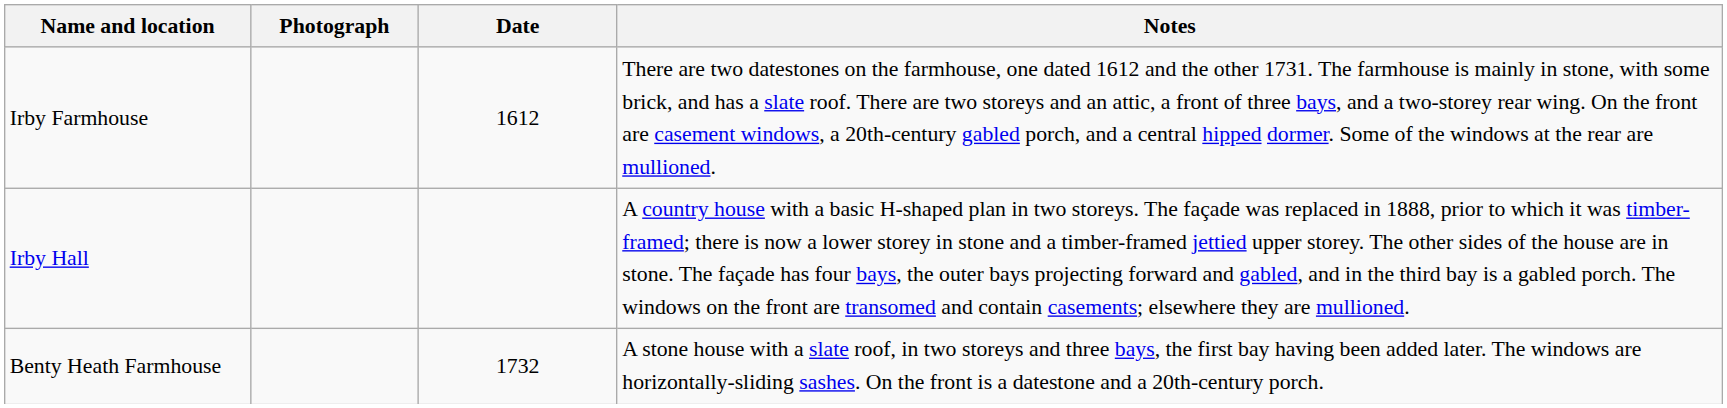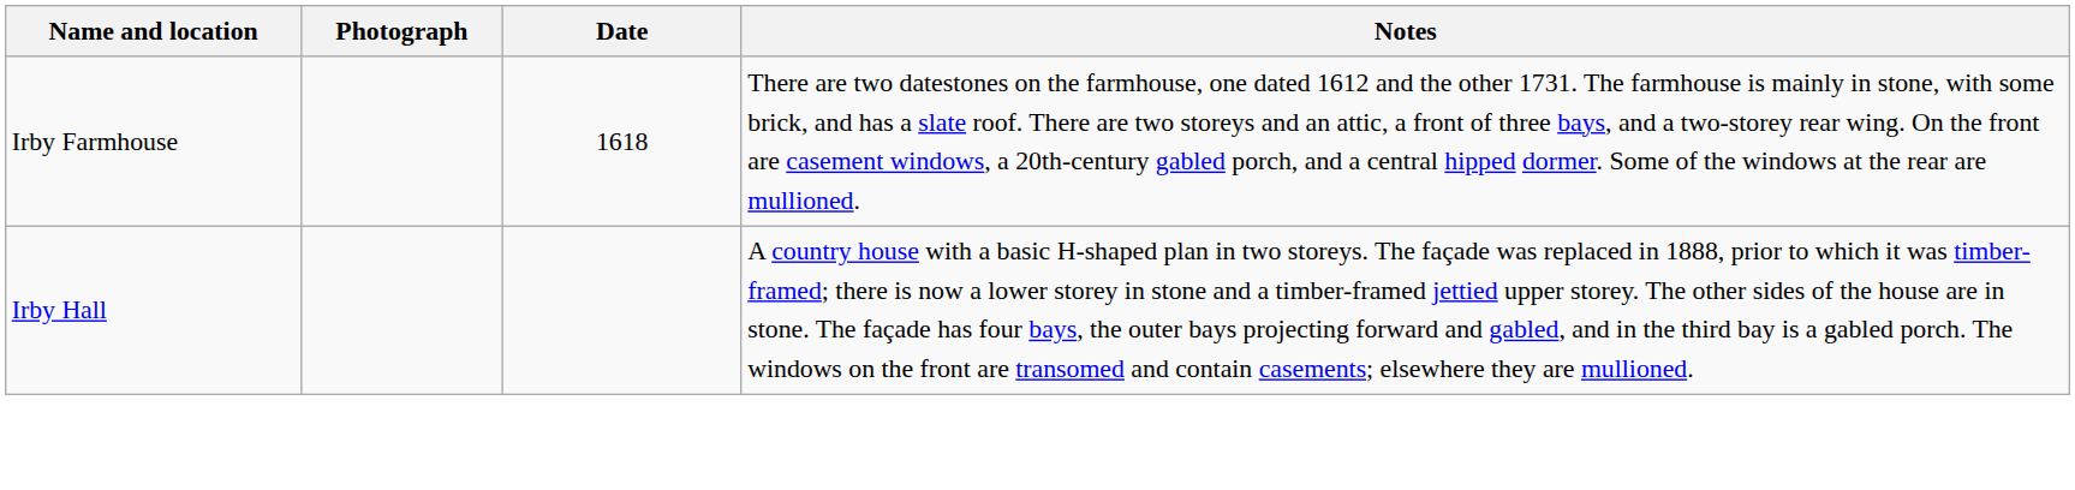Irby Farmhouse | Date: 1612 -> 1618
- row: Benty Heath Farmhouse | 1732 | A stone house with a slate roof, in two storeys and three bays, the first bay having been added later. The windows are horizontally-sliding sashes. On the front is a datestone and a 20th-century porch.
